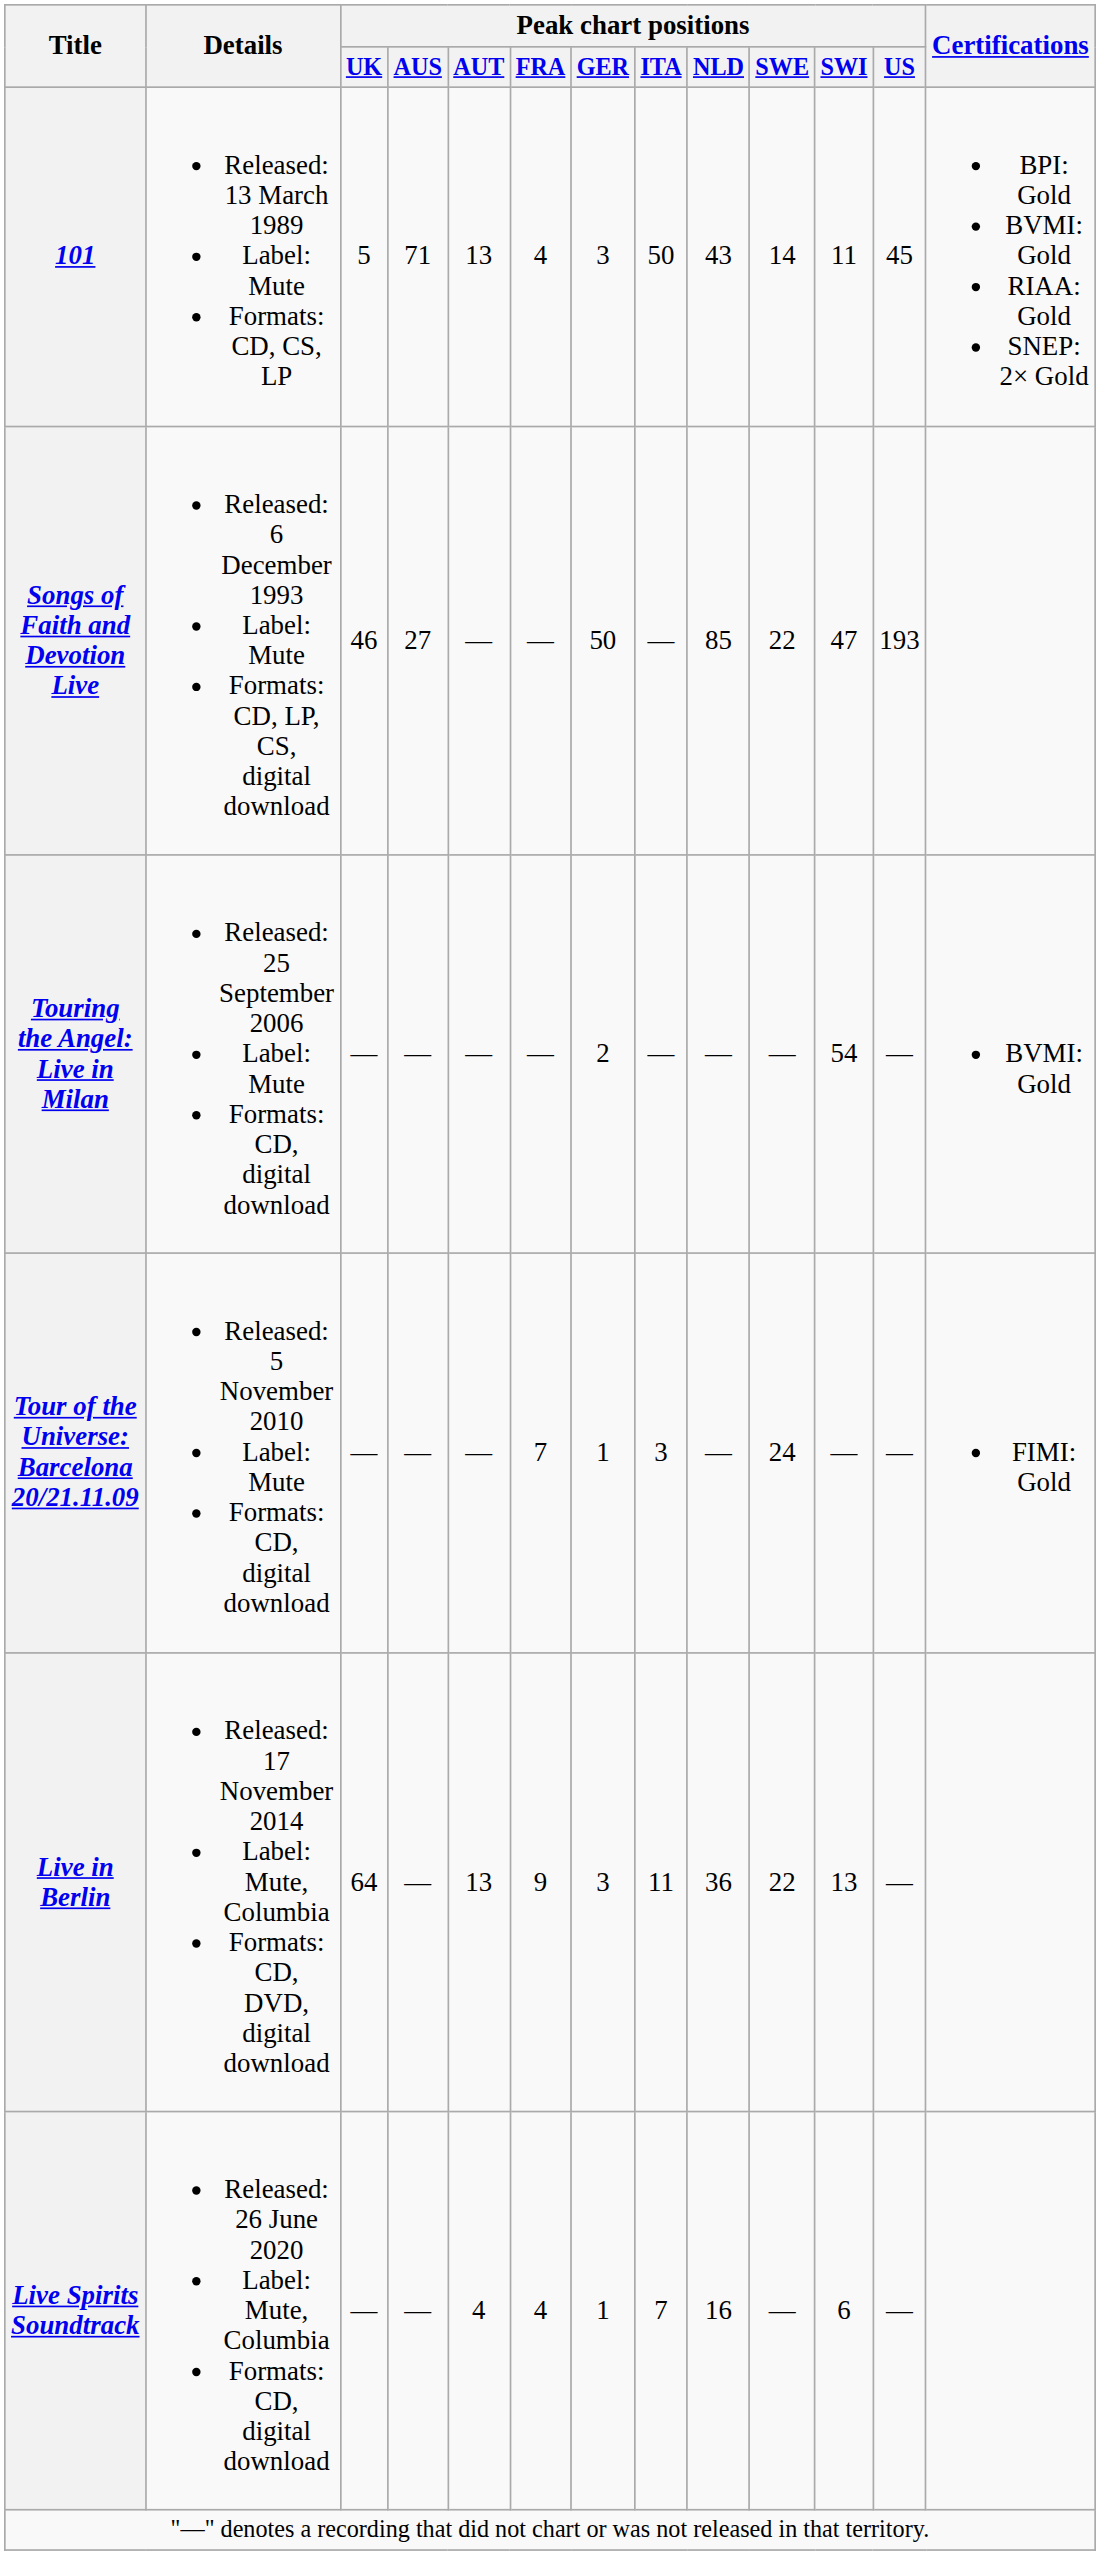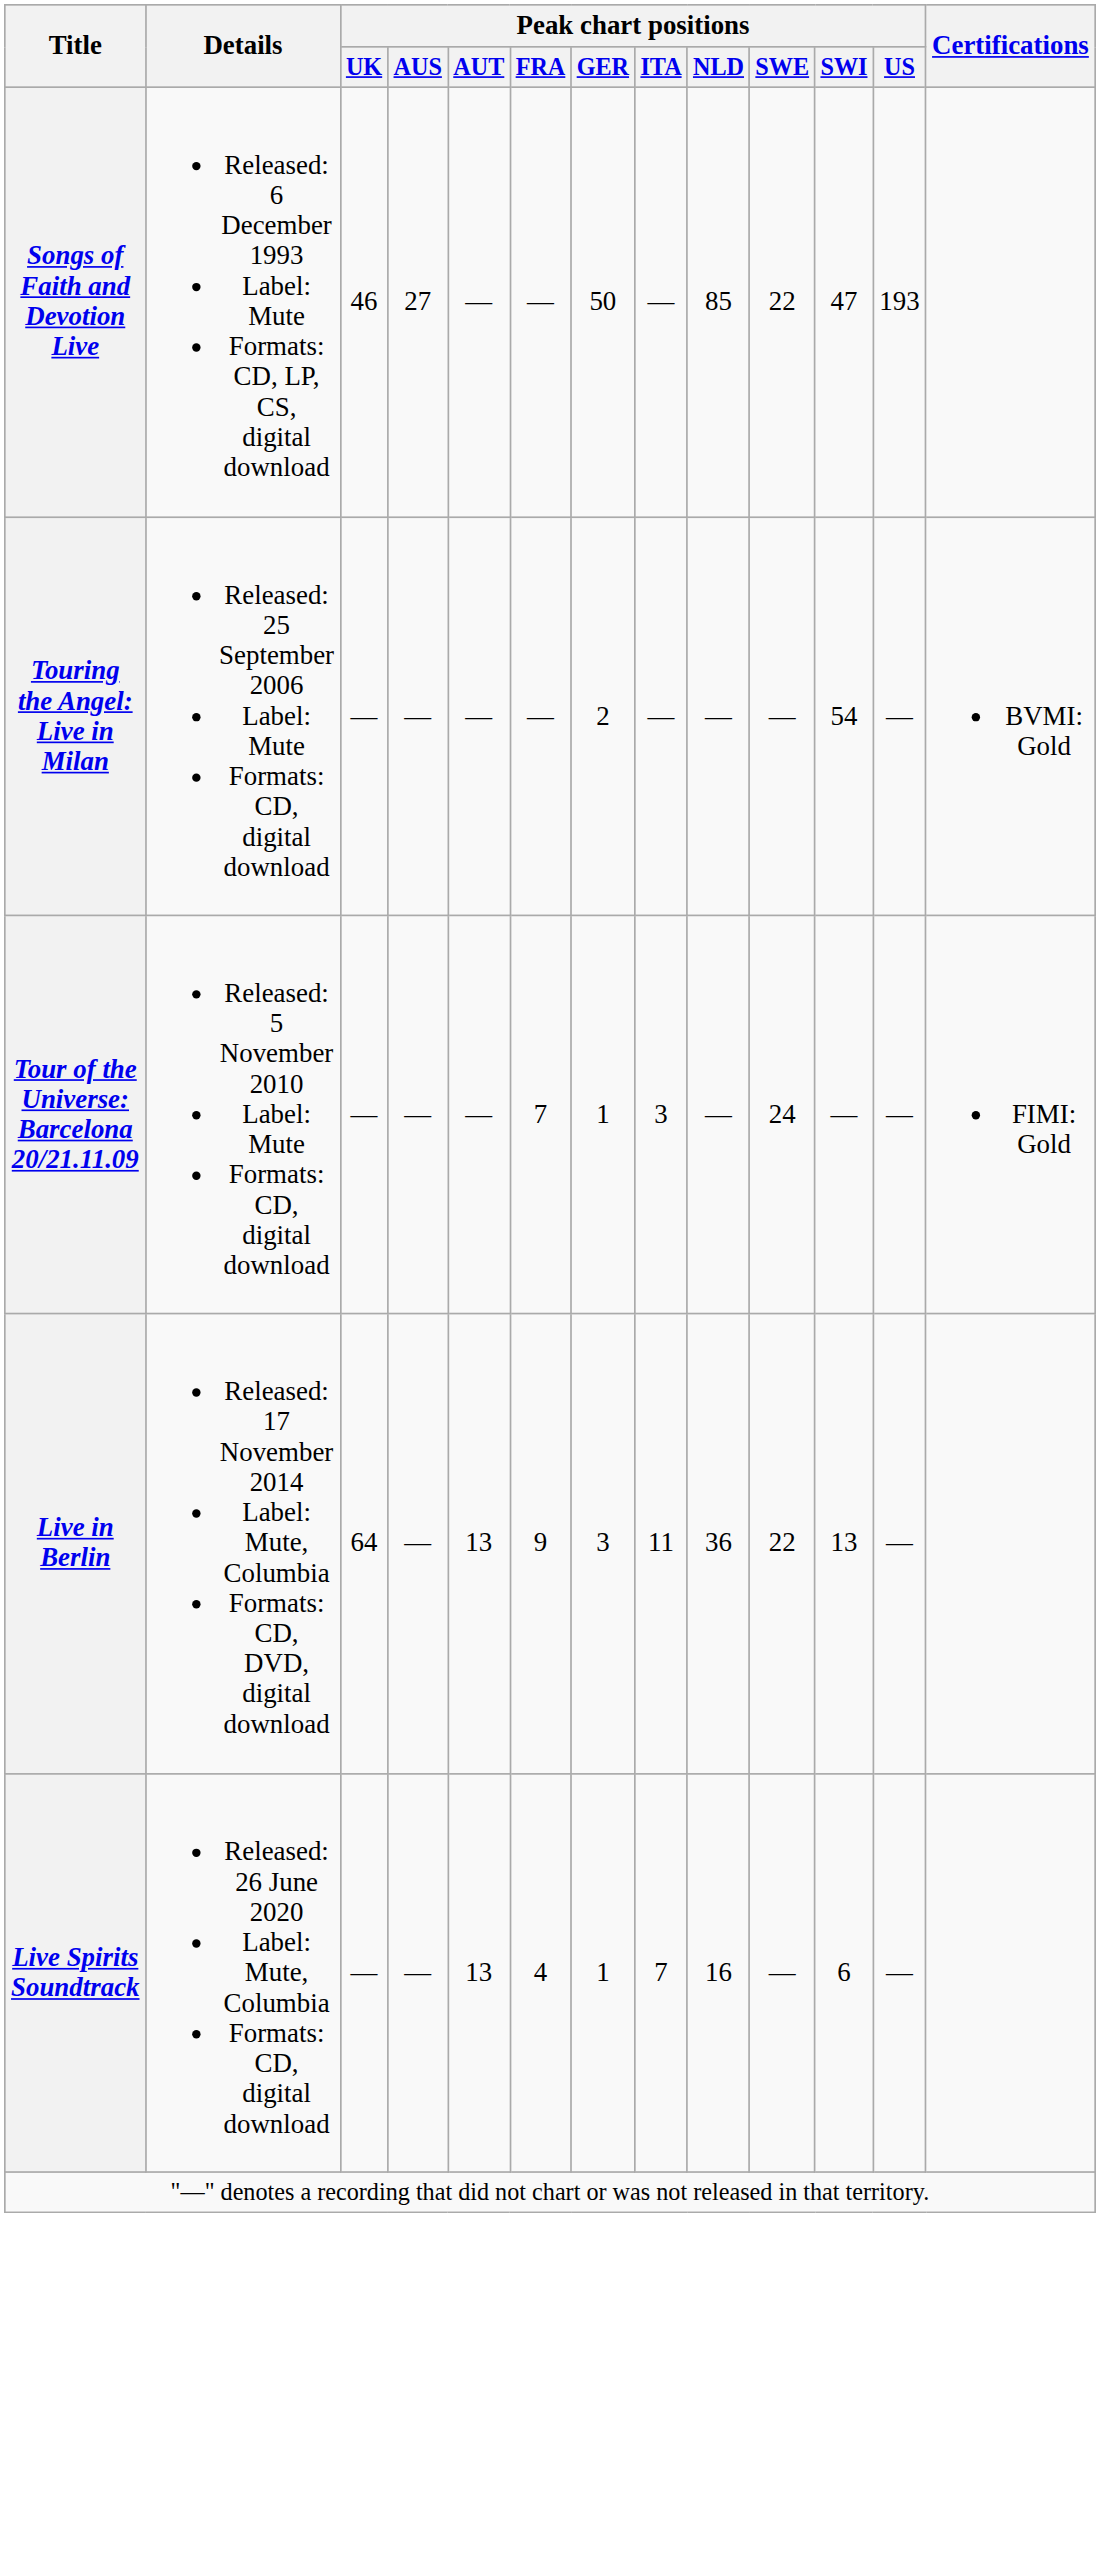- row: 101 | Released: 13 March 1989 Label: Mute Formats: CD, CS, LP | 5 | 71 | 13 | 4 | 3 | 50 | 43 | 14 | 11 | 45 | BPI: Gold BVMI: Gold RIAA: Gold SNEP: 2× Gold
Live Spirits Soundtrack | Peak chart positions / AUT: 4 -> 13
